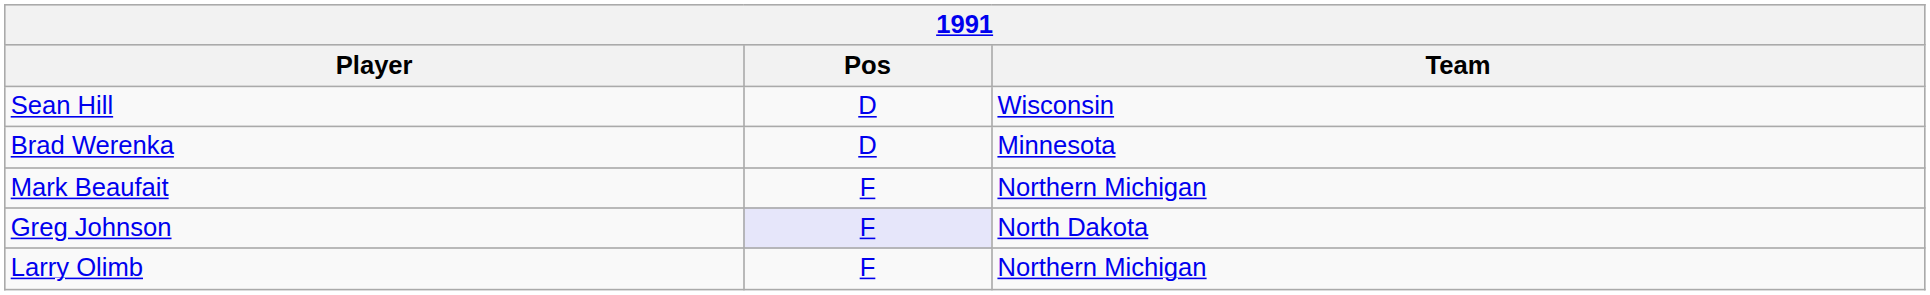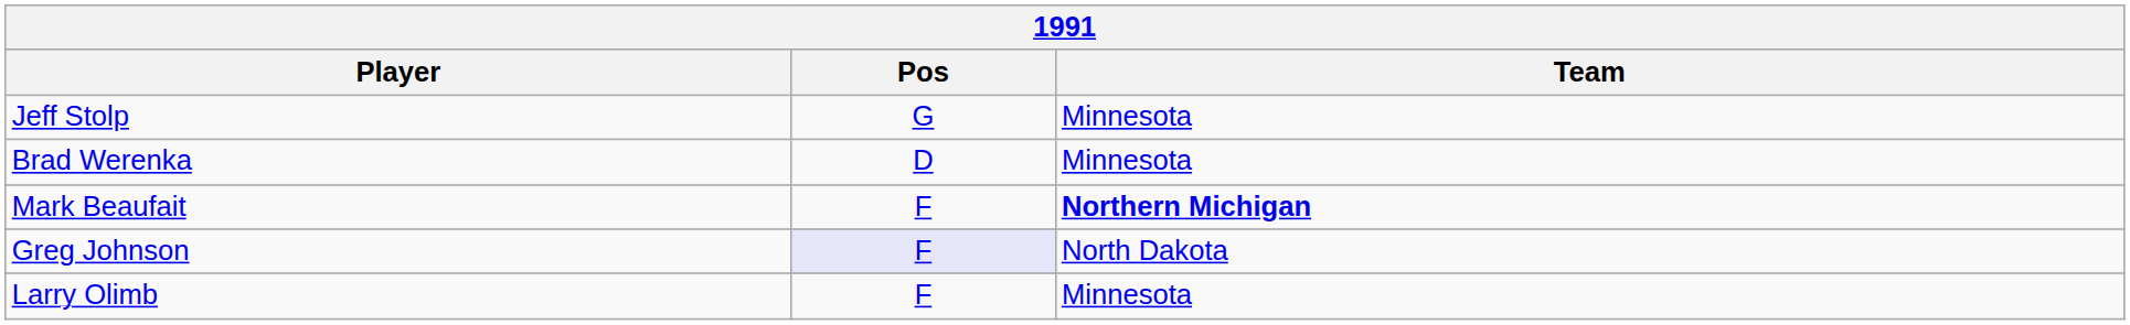+ row: Jeff Stolp | G | Minnesota
- row: Sean Hill | D | Wisconsin
Mark Beaufait | Team: normal -> bold
Larry Olimb | Team: Northern Michigan -> Minnesota
